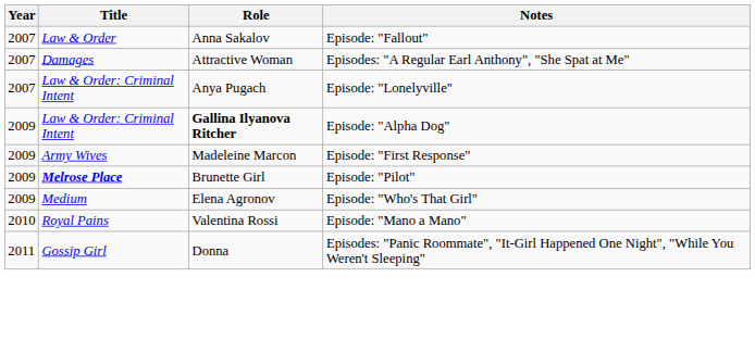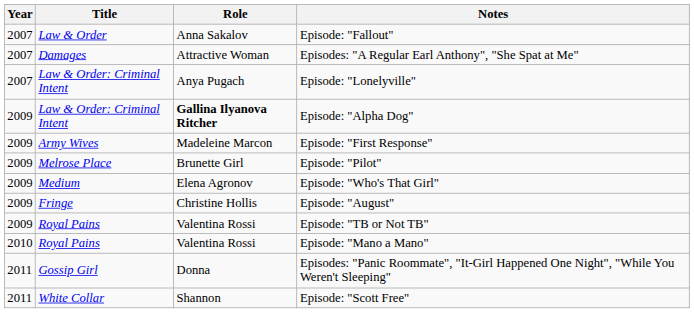Episode: "Pilot" | Title: bold -> normal
+ row: 2009 | Fringe | Christine Hollis | Episode: "August"
+ row: 2009 | Royal Pains | Valentina Rossi | Episode: "TB or Not TB"
+ row: 2011 | White Collar | Shannon | Episode: "Scott Free"
